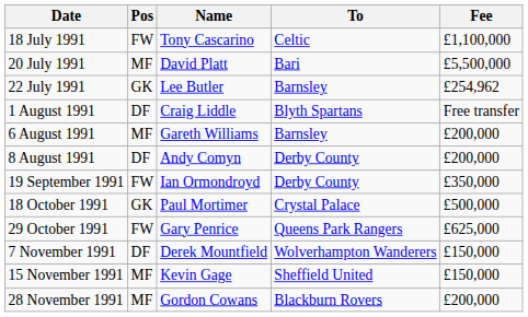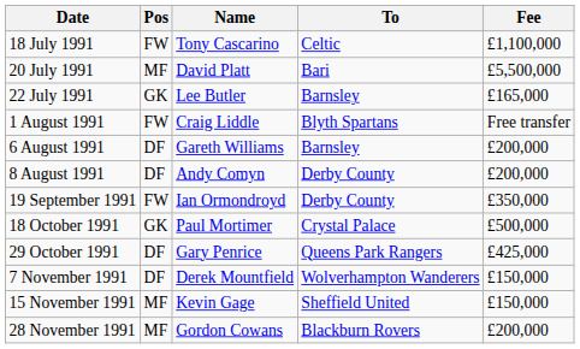22 July 1991 | Fee: £254,962 -> £165,000
1 August 1991 | Pos: DF -> FW
6 August 1991 | Pos: MF -> DF
29 October 1991 | Pos: FW -> DF
29 October 1991 | Fee: £625,000 -> £425,000
